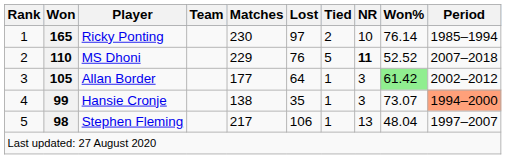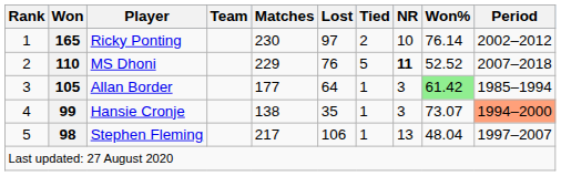Ricky Ponting | Period: 1985–1994 -> 2002–2012
Allan Border | Period: 2002–2012 -> 1985–1994
